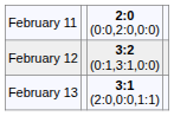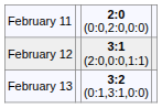February 12 | column 3: 3:2 (0:1,3:1,0:0) -> 3:1 (2:0,0:0,1:1)
February 13 | column 3: 3:1 (2:0,0:0,1:1) -> 3:2 (0:1,3:1,0:0)
